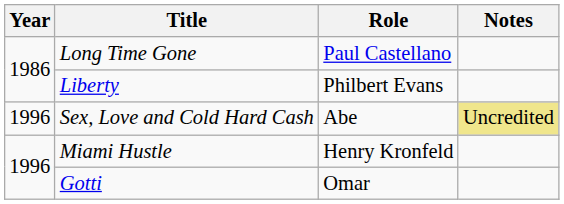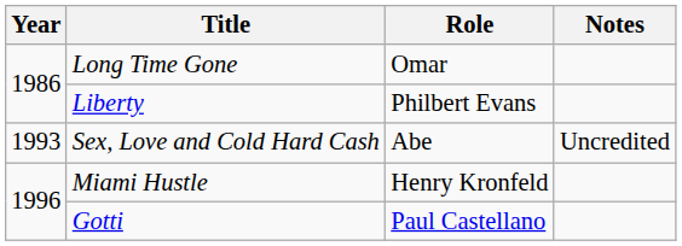Long Time Gone | Role: Paul Castellano -> Omar
Sex, Love and Cold Hard Cash | Year: 1996 -> 1993
Sex, Love and Cold Hard Cash | Notes: khaki background -> no background
Gotti | Role: Omar -> Paul Castellano
